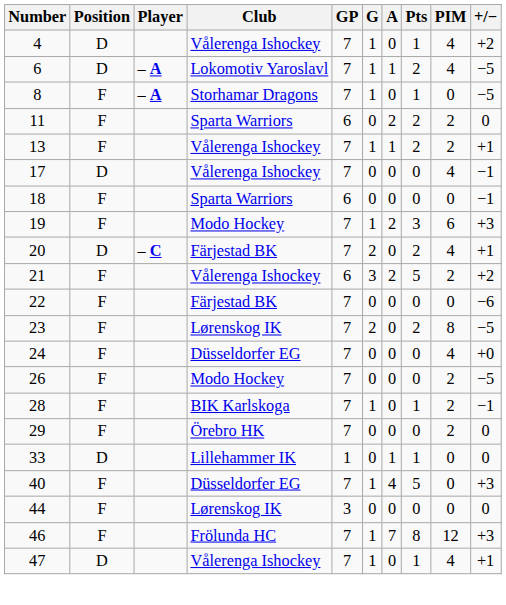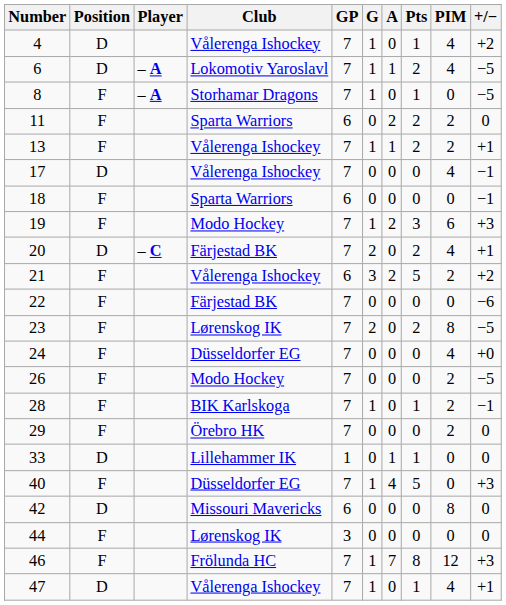+ row: 42 | D | Missouri Mavericks | 6 | 0 | 0 | 0 | 8 | 0
